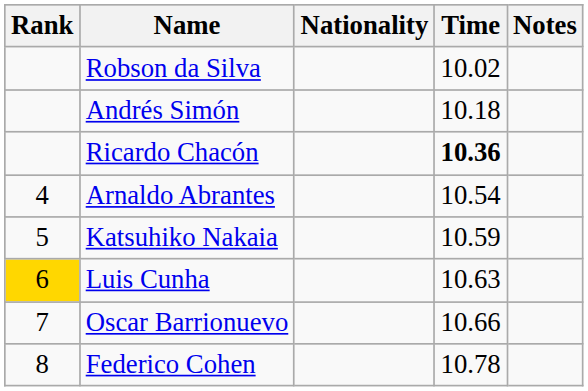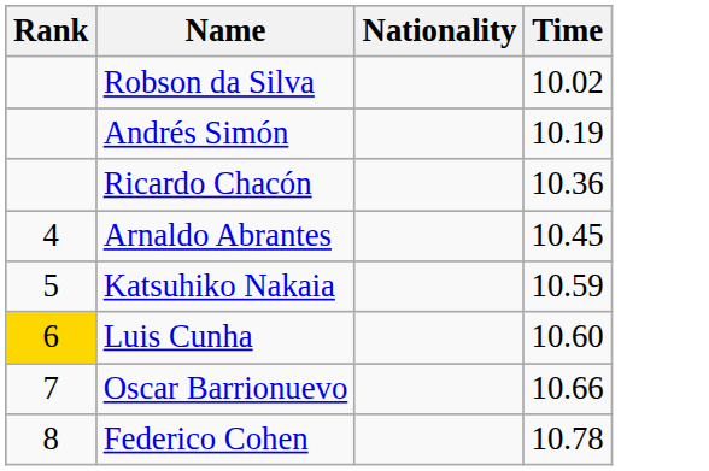- column: Notes
Andrés Simón | Time: 10.18 -> 10.19
Ricardo Chacón | Time: bold -> normal
Arnaldo Abrantes | Time: 10.54 -> 10.45
Luis Cunha | Time: 10.63 -> 10.60
